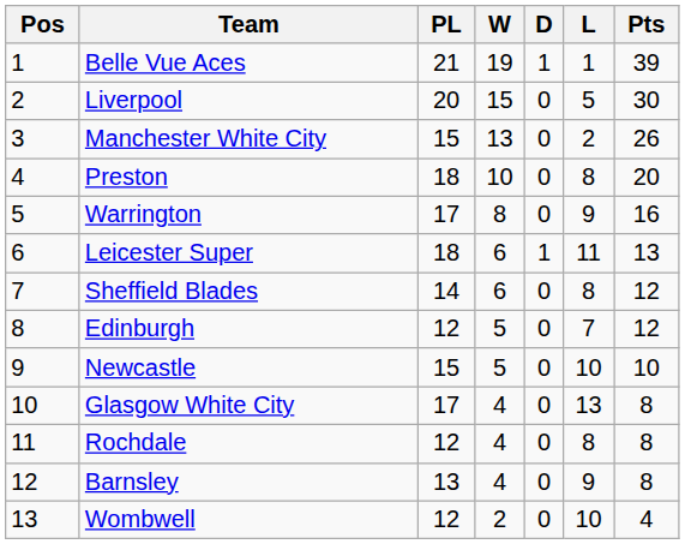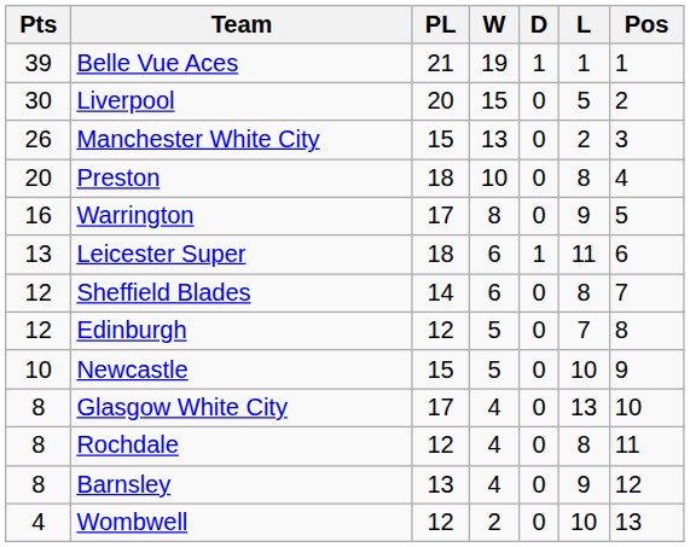columns swapped: Pos <-> Pts
